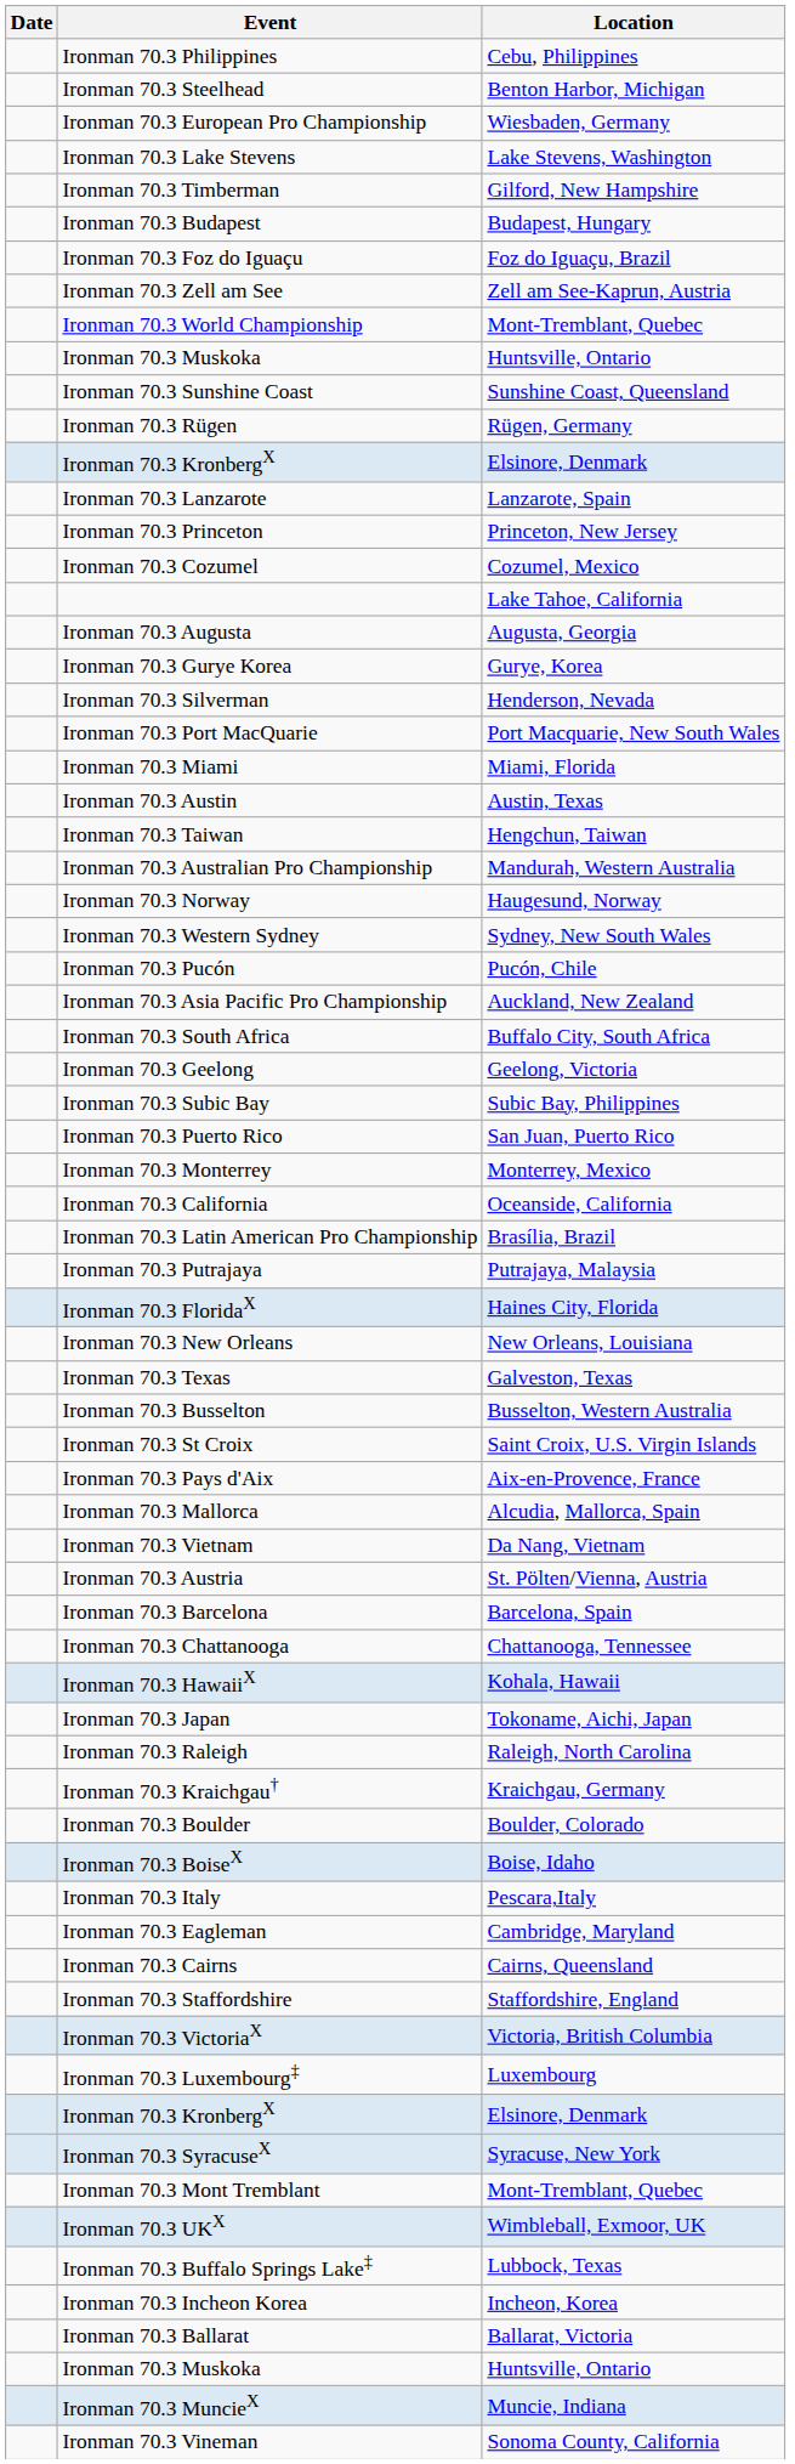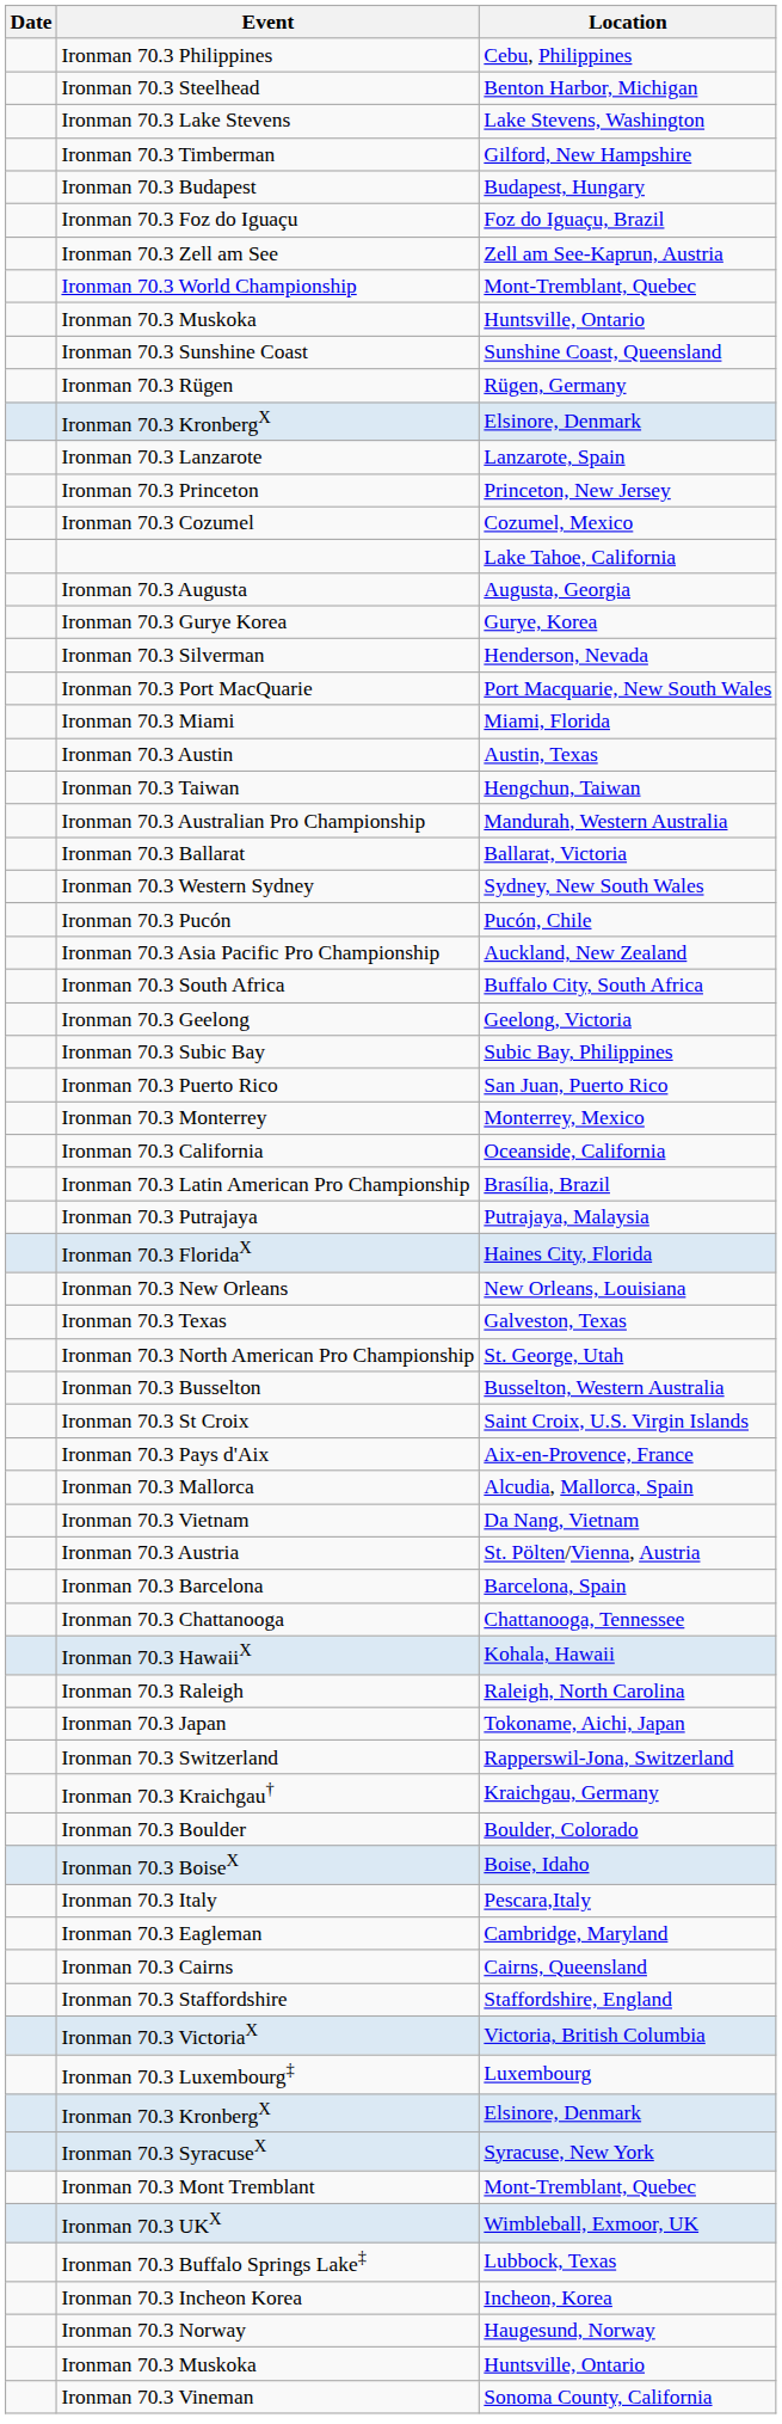- row: Ironman 70.3 European Pro Championship | Wiesbaden, Germany
rows swapped: Ironman 70.3 Ballarat <-> Ironman 70.3 Norway
+ row: Ironman 70.3 North American Pro Championship | St. George, Utah
rows swapped: Ironman 70.3 Raleigh <-> Ironman 70.3 Japan
+ row: Ironman 70.3 Switzerland | Rapperswil-Jona, Switzerland
- row: Ironman 70.3 MuncieX | Muncie, Indiana
